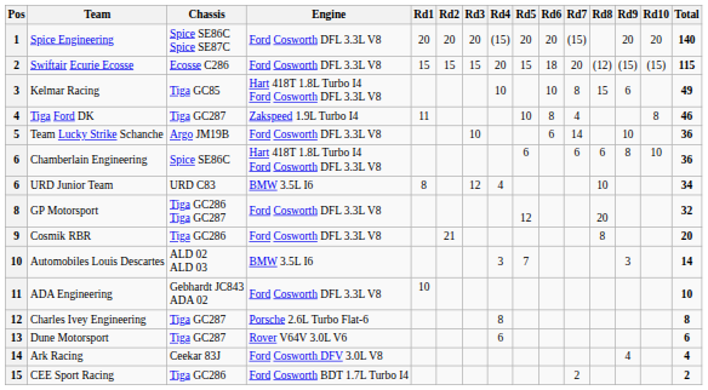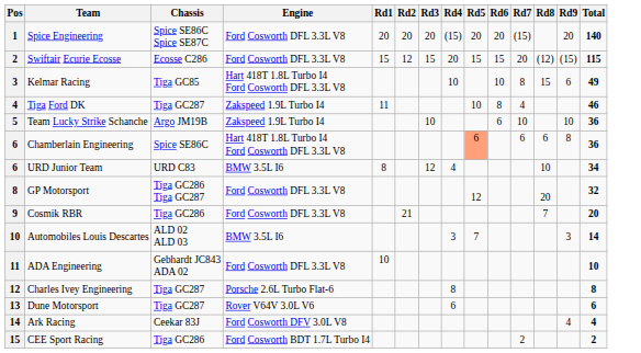- column: Rd10 | 20 | (15) | 8 | 10
Swiftair Ecurie Ecosse | Rd2: 15 -> 12
Swiftair Ecurie Ecosse | Rd6: 18 -> 15
Team Lucky Strike Schanche | Engine: Ford Cosworth DFL 3.3L V8 -> Zakspeed 1.9L Turbo I4
Team Lucky Strike Schanche | Rd7: 14 -> 10
Chamberlain Engineering | Rd5: no background -> lightsalmon background
Cosmik RBR | Rd8: 8 -> 7
